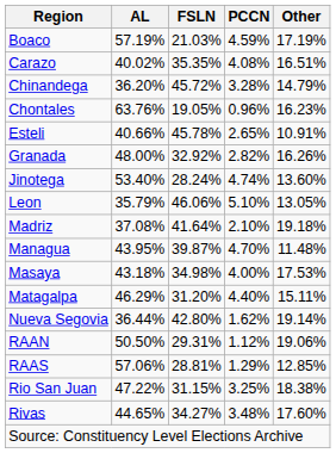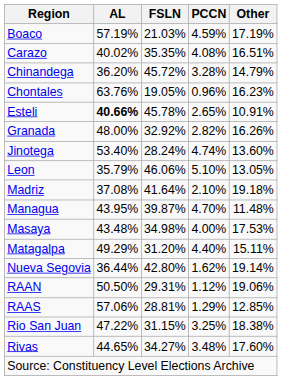Esteli | AL: normal -> bold
Masaya | AL: 43.18% -> 43.48%
Matagalpa | AL: 46.29% -> 49.29%
